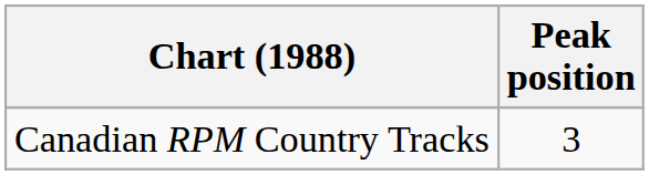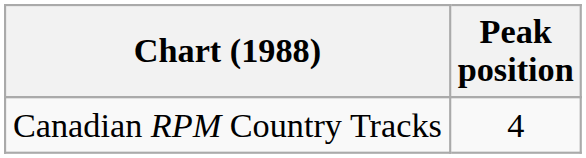Canadian RPM Country Tracks | Peak position: 3 -> 4
